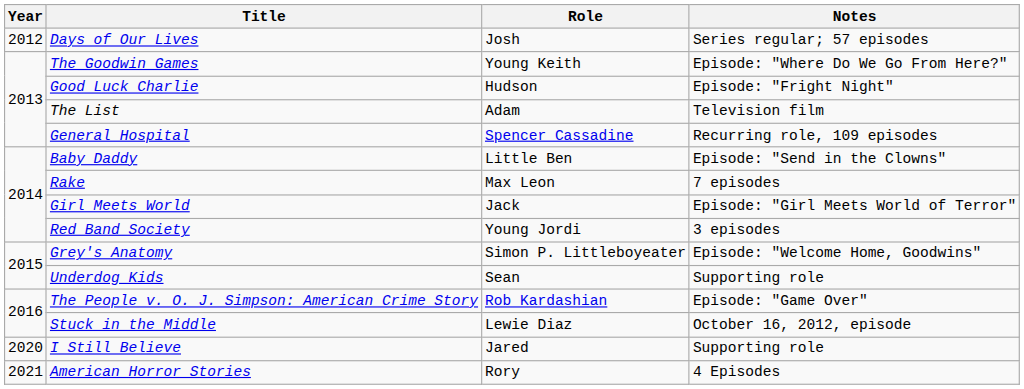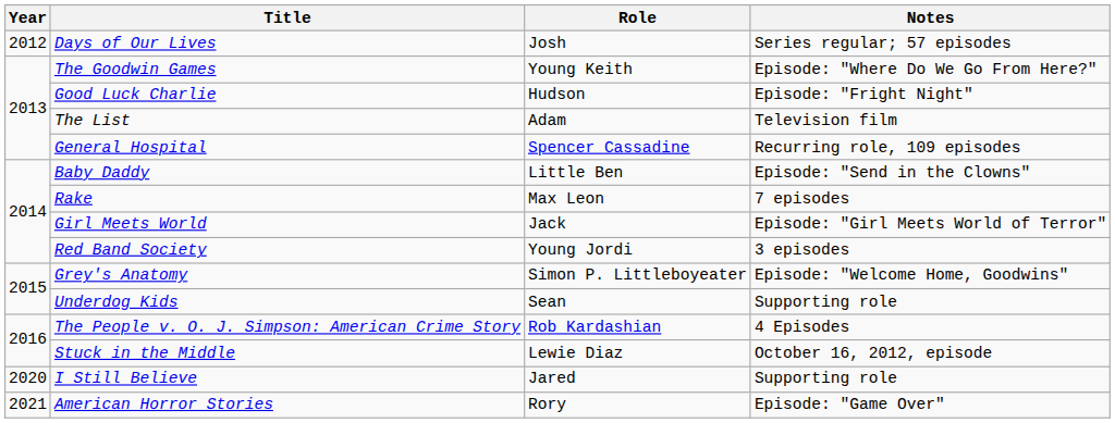The People v. O. J. Simpson: American Crime Story | Notes: Episode: "Game Over" -> 4 Episodes
American Horror Stories | Notes: 4 Episodes -> Episode: "Game Over"
